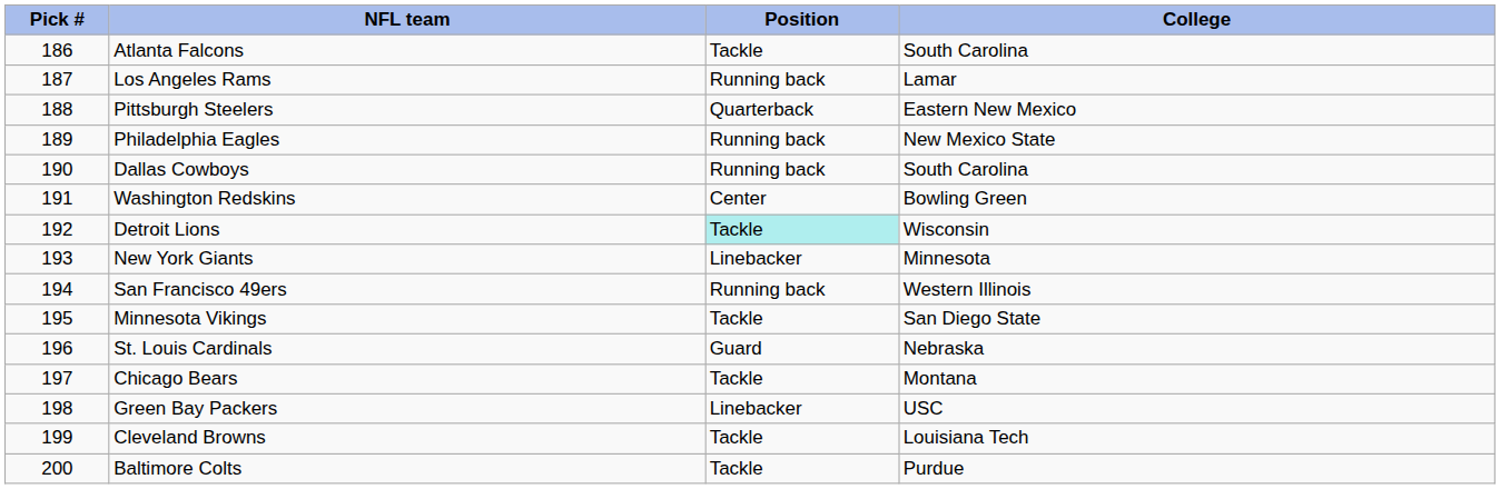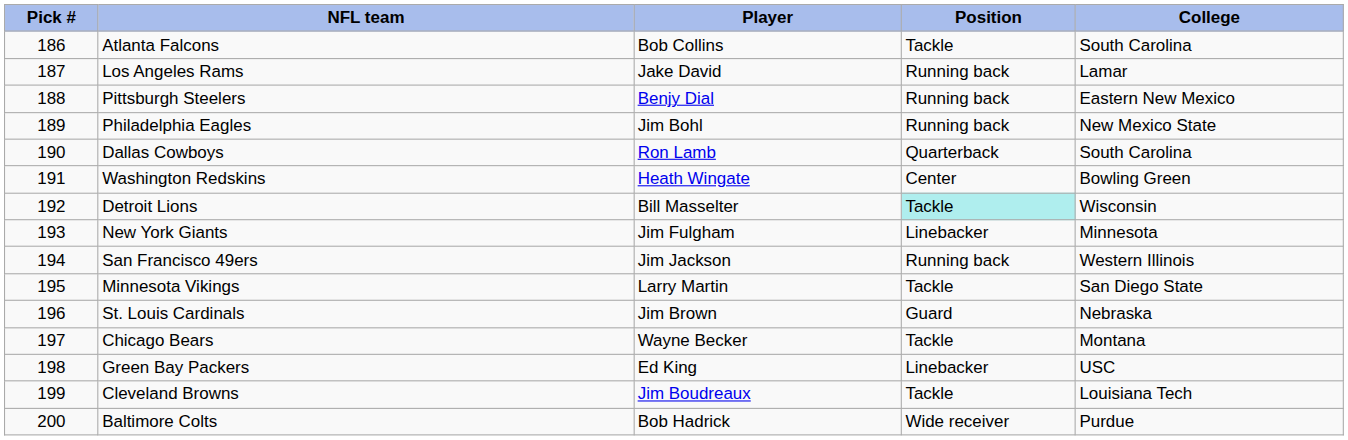+ column: Player | Bob Collins | Jake David | Benjy Dial | Jim Bohl | Ron Lamb | Heath Wingate | Bill Masselter | Jim Fulgham | Jim Jackson | Larry Martin | Jim Brown | Wayne Becker | Ed King | Jim Boudreaux | Bob Hadrick
Pittsburgh Steelers | Position: Quarterback -> Running back
Dallas Cowboys | Position: Running back -> Quarterback
Baltimore Colts | Position: Tackle -> Wide receiver
